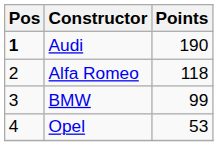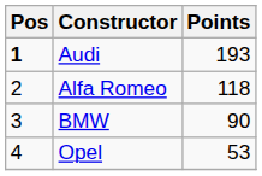Audi | Points: 190 -> 193
BMW | Points: 99 -> 90
